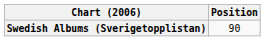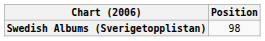Swedish Albums (Sverigetopplistan) | Position: 90 -> 98
